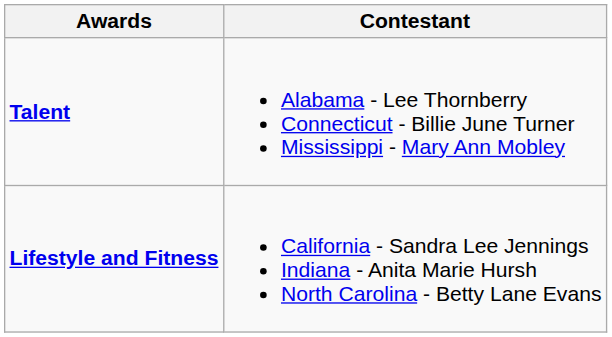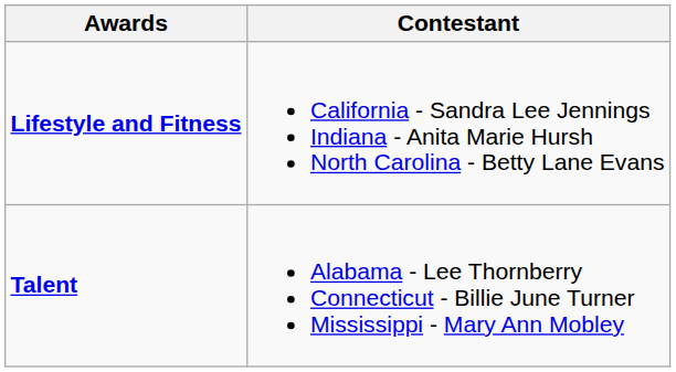rows swapped: Lifestyle and Fitness <-> Talent
